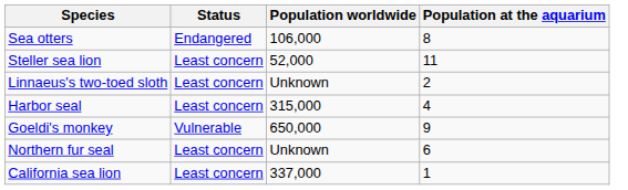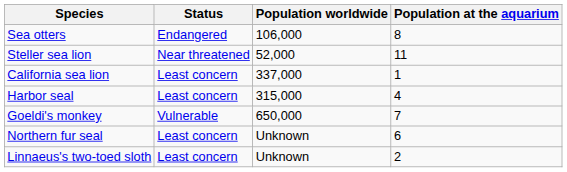Steller sea lion | Status: Least concern -> Near threatened
rows swapped: California sea lion <-> Linnaeus's two-toed sloth
Goeldi's monkey | Population at the aquarium: 9 -> 7
